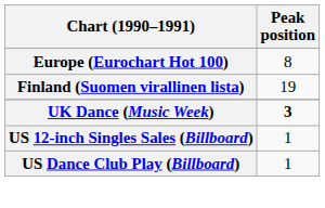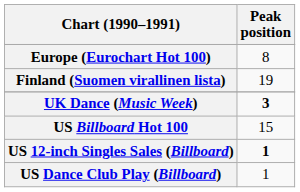+ row: US Billboard Hot 100 | 15
US 12-inch Singles Sales (Billboard) | Peak position: normal -> bold
